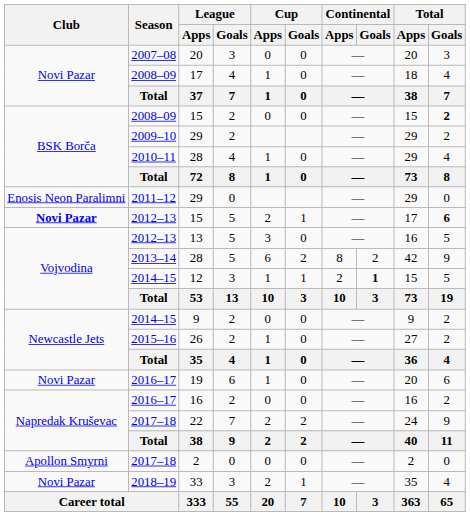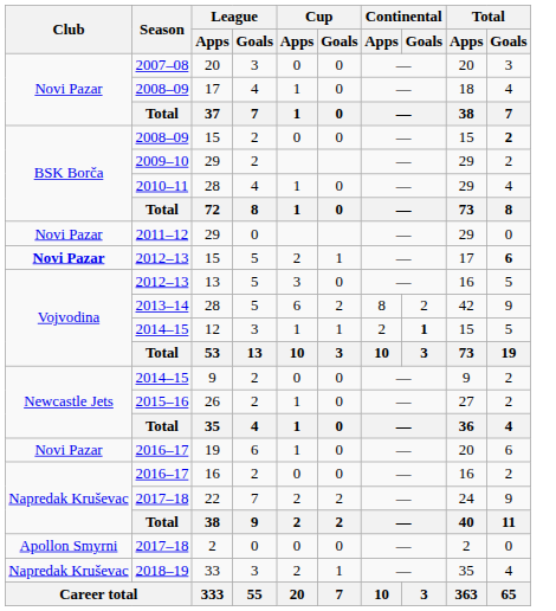2011–12 / 29 | Club: Enosis Neon Paralimni -> Novi Pazar
33 | Club: Novi Pazar -> Napredak Kruševac
